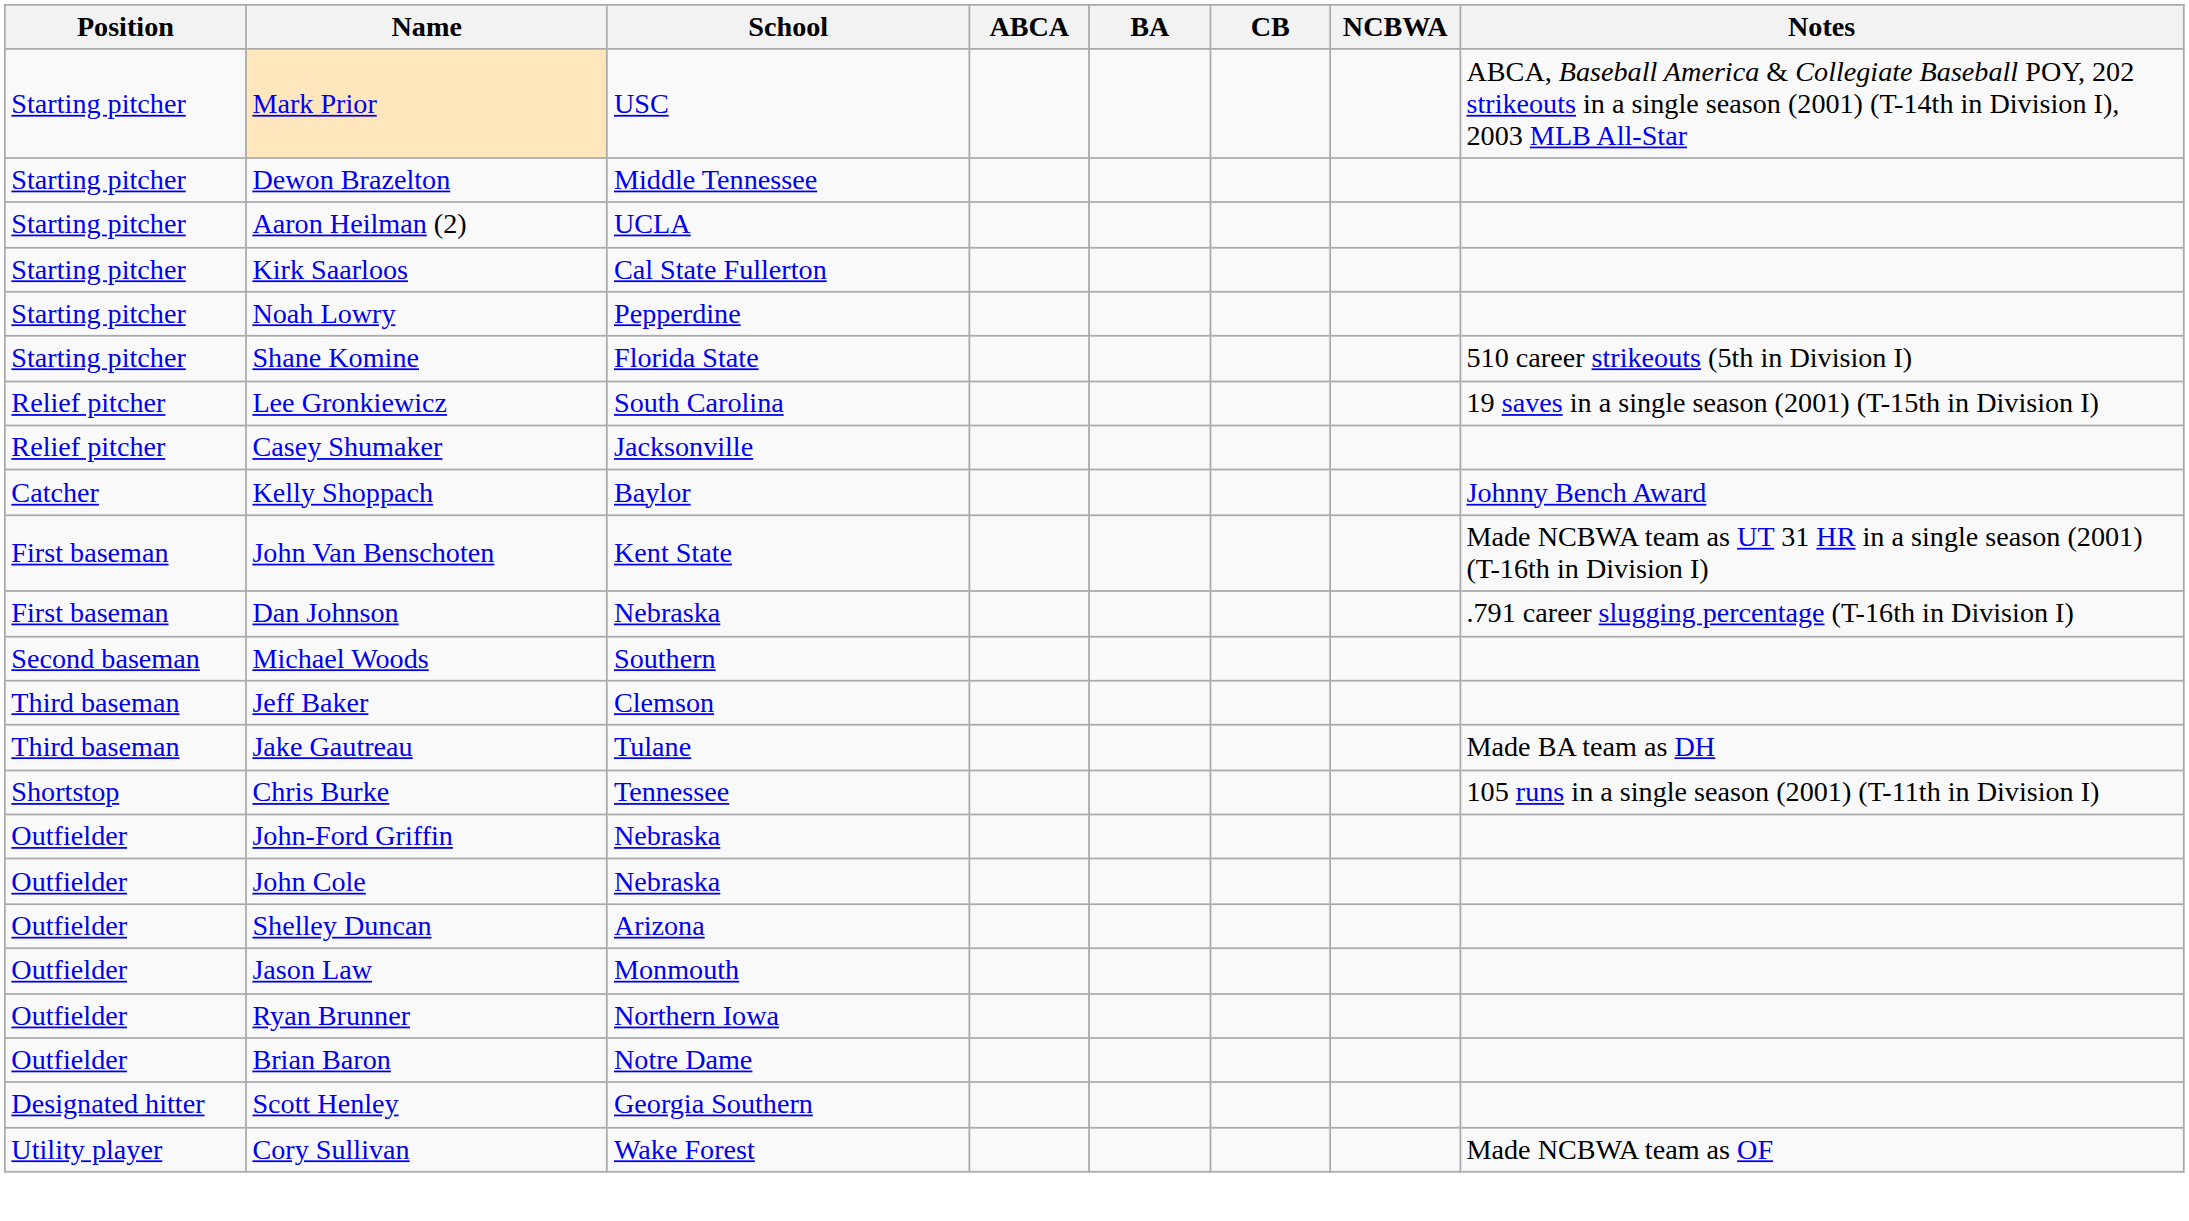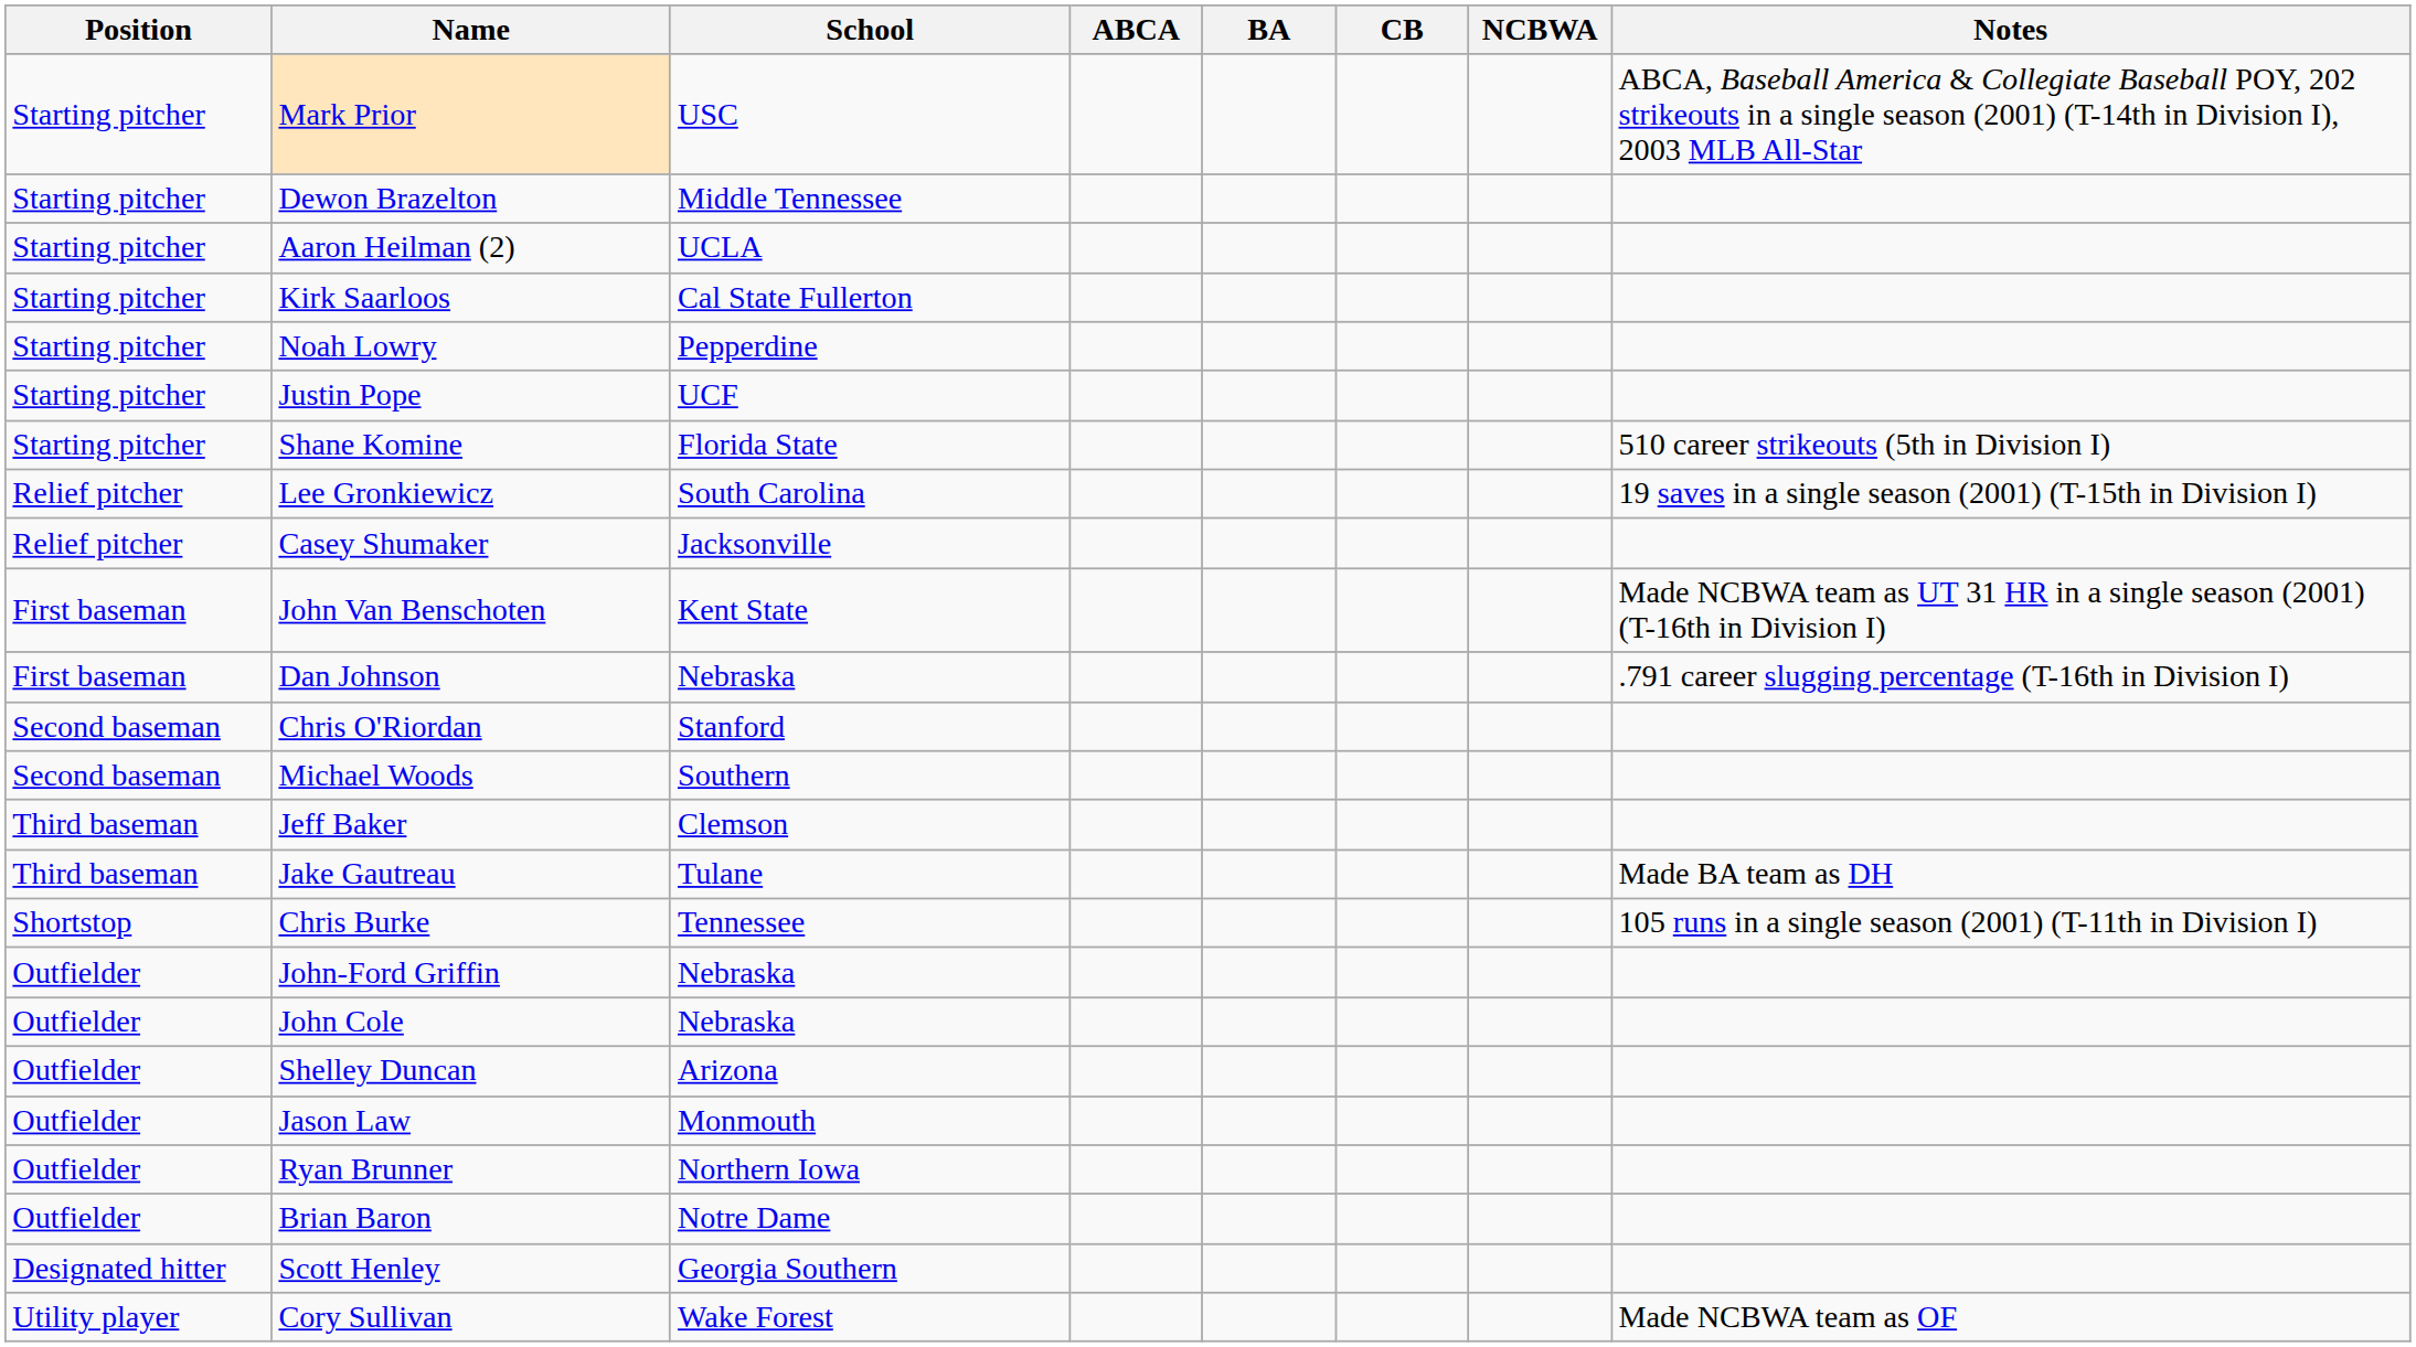+ row: Starting pitcher | Justin Pope | UCF
- row: Catcher | Kelly Shoppach | Baylor | Johnny Bench Award
+ row: Second baseman | Chris O'Riordan | Stanford
